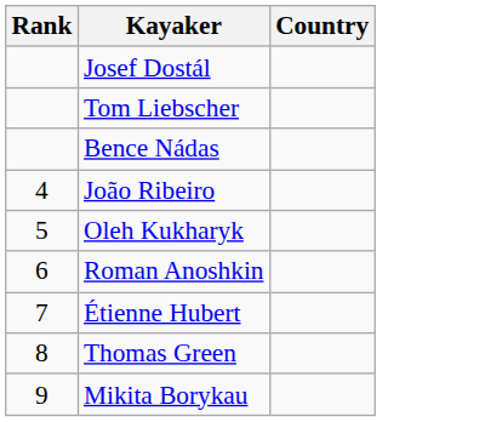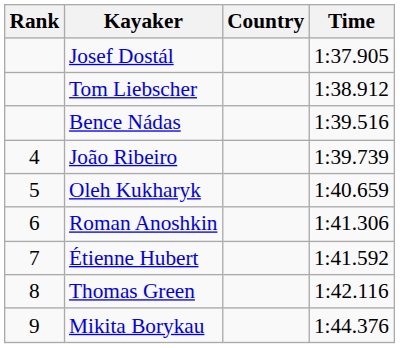+ column: Time | 1:37.905 | 1:38.912 | 1:39.516 | 1:39.739 | 1:40.659 | 1:41.306 | 1:41.592 | 1:42.116 | 1:44.376
